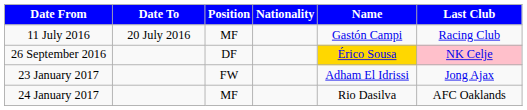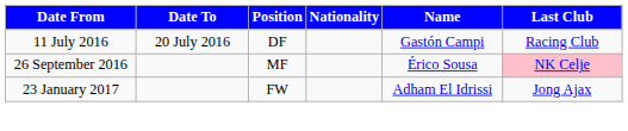11 July 2016 | Position: MF -> DF
26 September 2016 | Position: DF -> MF
26 September 2016 | Name: gold background -> no background
- row: 24 January 2017 | MF | Rio Dasilva | AFC Oaklands
